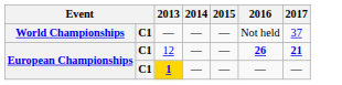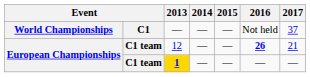12 | column 2: C1 -> C1 team
12 | 2017: bold -> normal
1 | column 2: C1 -> C1 team
